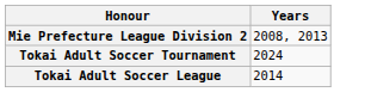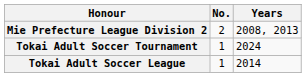+ column: No. | 2 | 1 | 1
